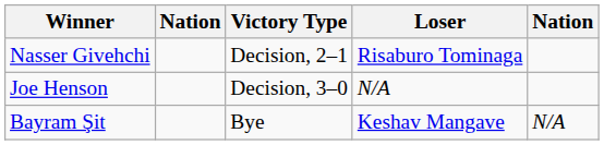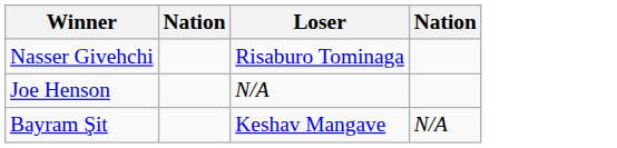- column: Victory Type | Decision, 2–1 | Decision, 3–0 | Bye
